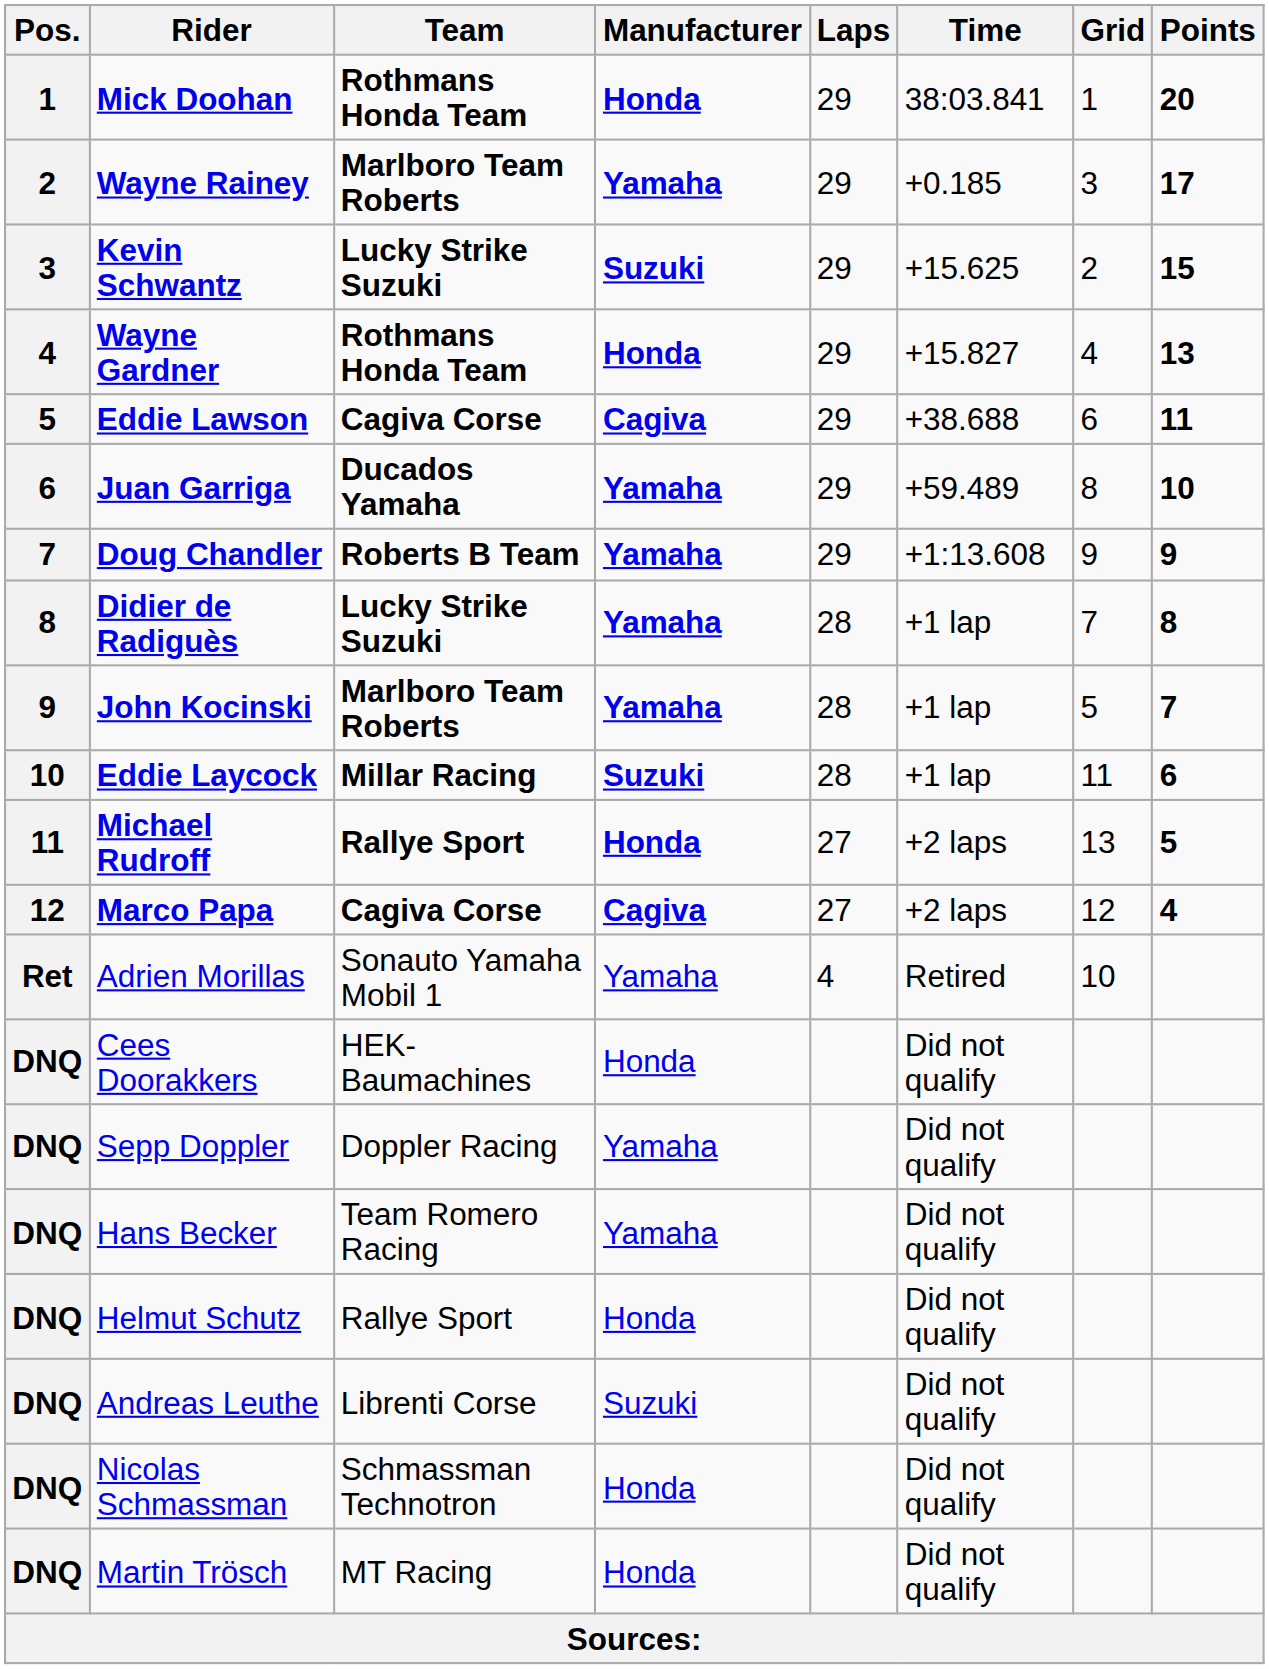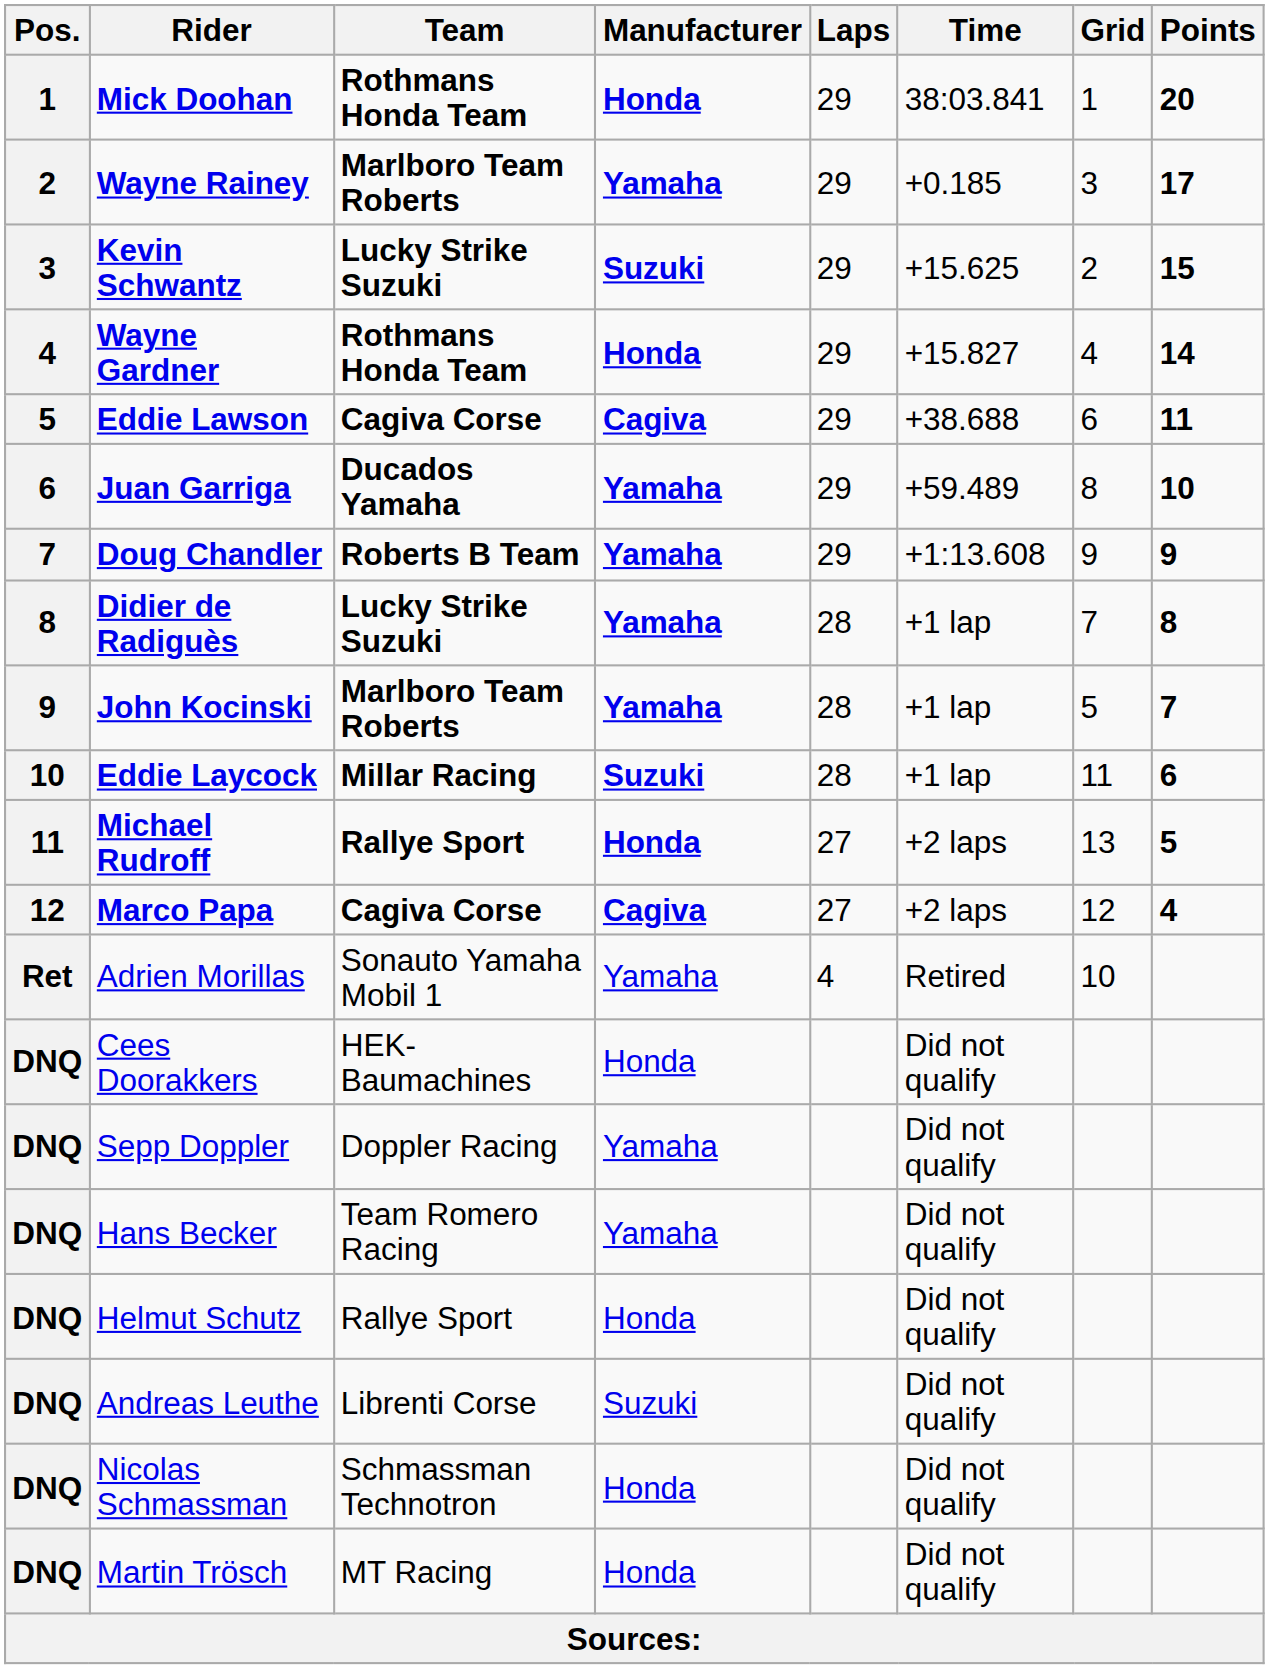Wayne Gardner | Points: 13 -> 14
